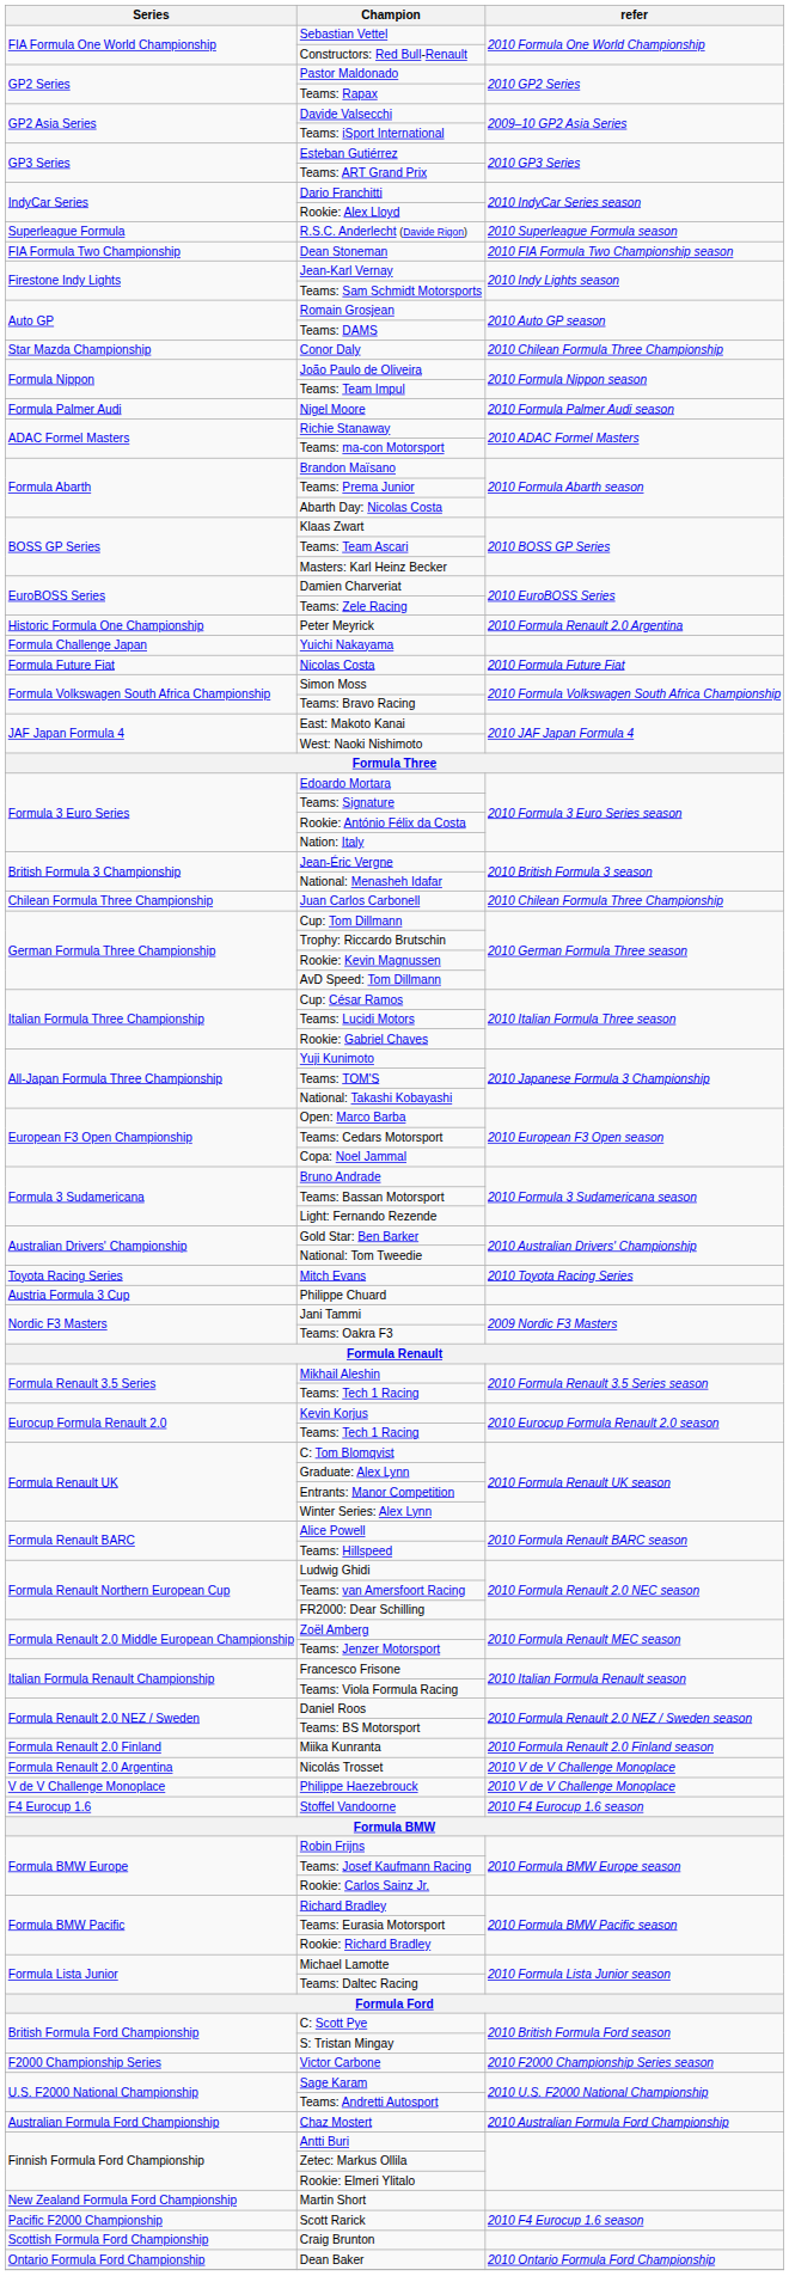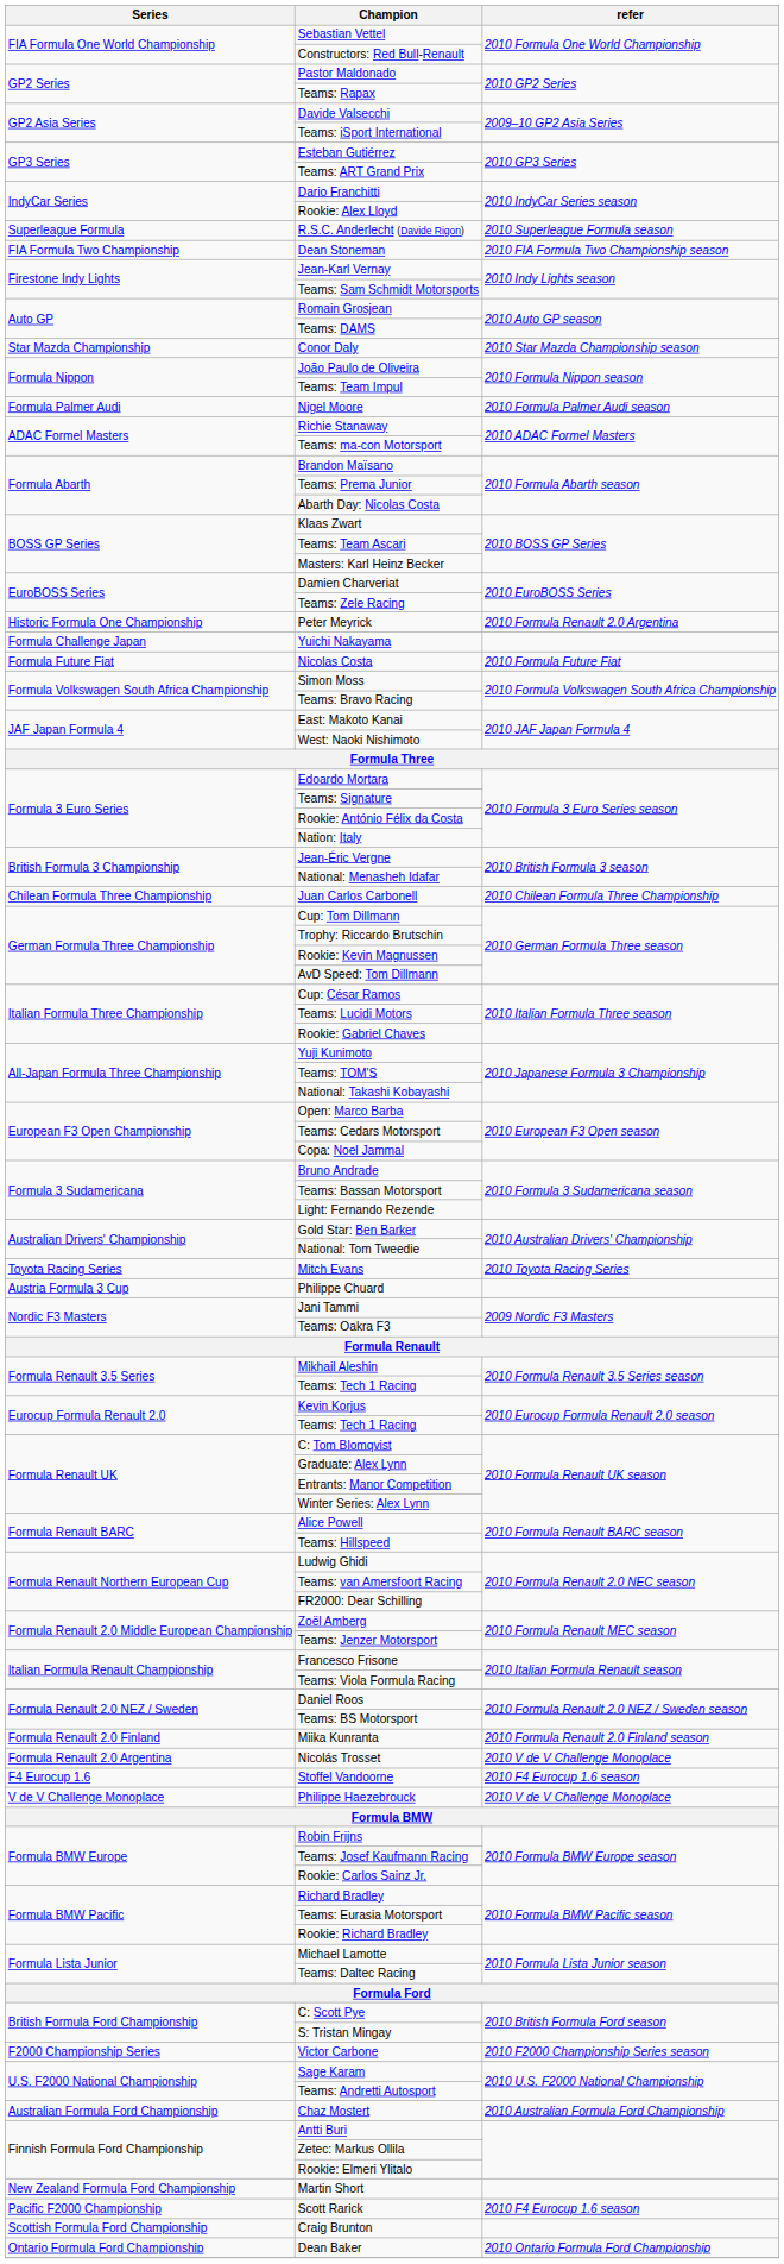Conor Daly | refer: 2010 Chilean Formula Three Championship -> 2010 Star Mazda Championship season
rows swapped: Stoffel Vandoorne <-> Philippe Haezebrouck
